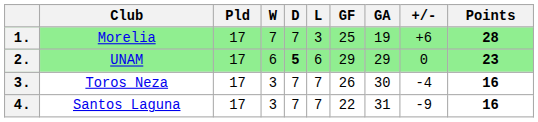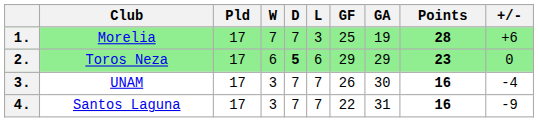columns swapped: +/- <-> Points
2. | Club: UNAM -> Toros Neza
3. | Club: Toros Neza -> UNAM
